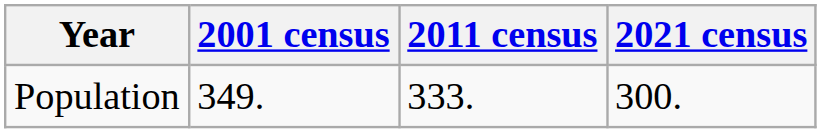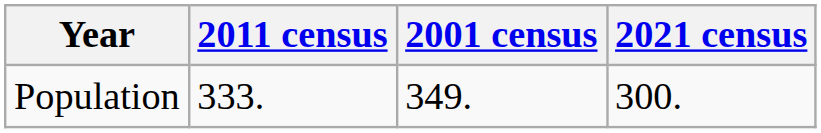columns swapped: 2001 census <-> 2011 census
